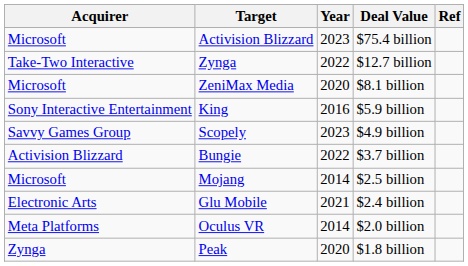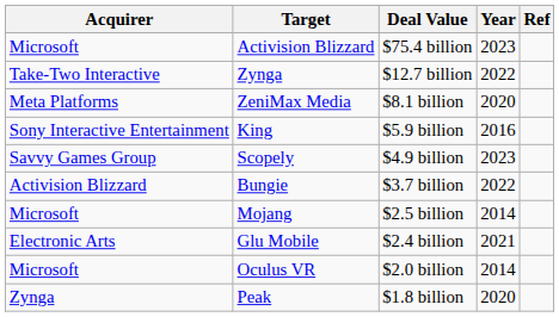columns swapped: Year <-> Deal Value
ZeniMax Media | Acquirer: Microsoft -> Meta Platforms
Oculus VR | Acquirer: Meta Platforms -> Microsoft
